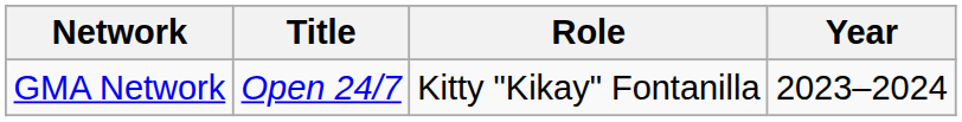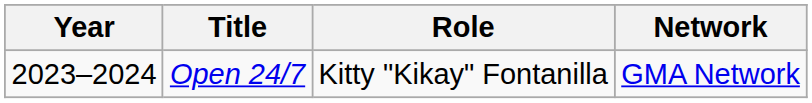columns swapped: Year <-> Network
